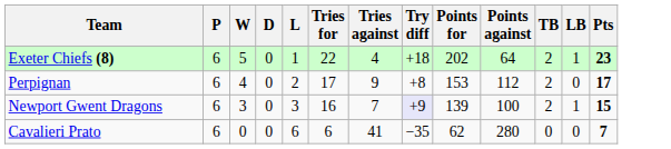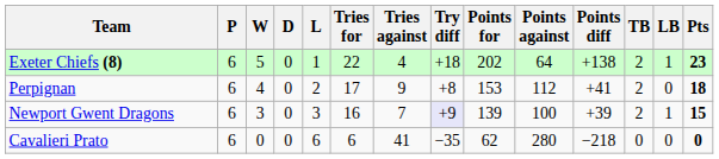+ column: Points diff | +138 | +41 | +39 | −218
Perpignan | Pts: 17 -> 18
Cavalieri Prato | Pts: 7 -> 0
